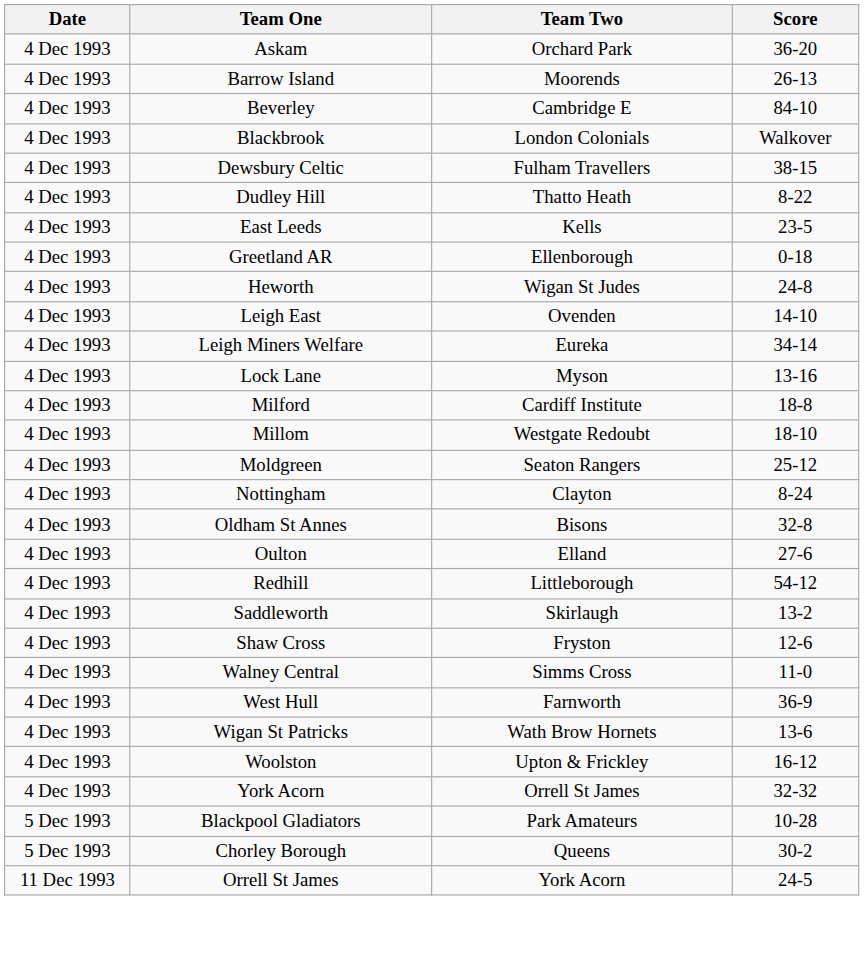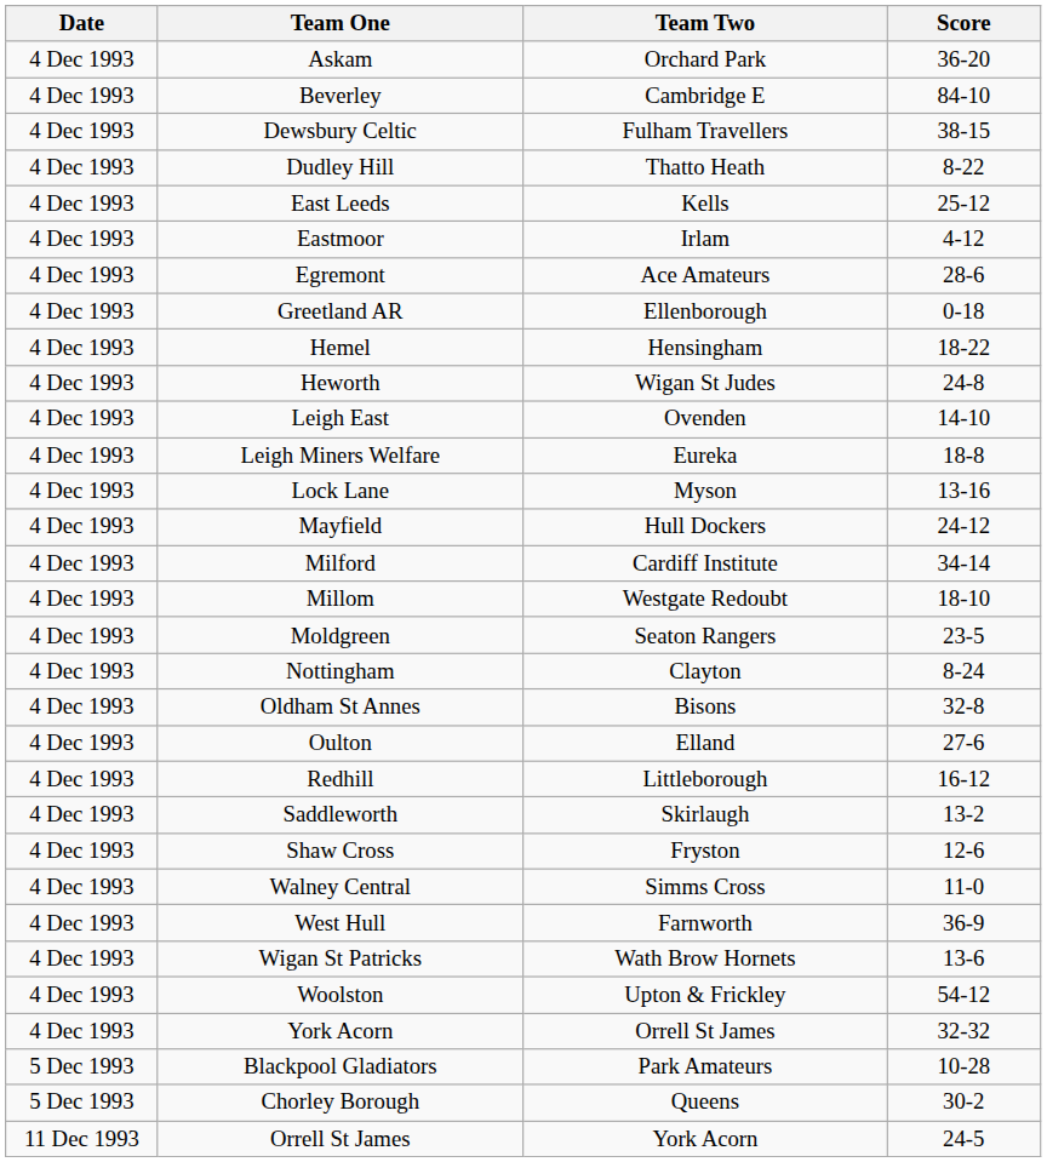- row: 4 Dec 1993 | Barrow Island | Moorends | 26-13
- row: 4 Dec 1993 | Blackbrook | London Colonials | Walkover
East Leeds | Score: 23-5 -> 25-12
+ row: 4 Dec 1993 | Eastmoor | Irlam | 4-12
+ row: 4 Dec 1993 | Egremont | Ace Amateurs | 28-6
+ row: 4 Dec 1993 | Hemel | Hensingham | 18-22
Leigh Miners Welfare | Score: 34-14 -> 18-8
+ row: 4 Dec 1993 | Mayfield | Hull Dockers | 24-12
Milford | Score: 18-8 -> 34-14
Moldgreen | Score: 25-12 -> 23-5
Redhill | Score: 54-12 -> 16-12
Woolston | Score: 16-12 -> 54-12
